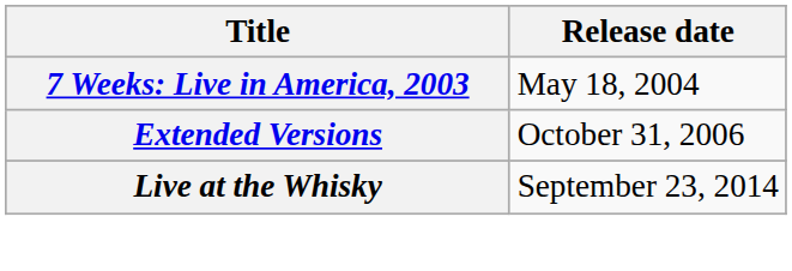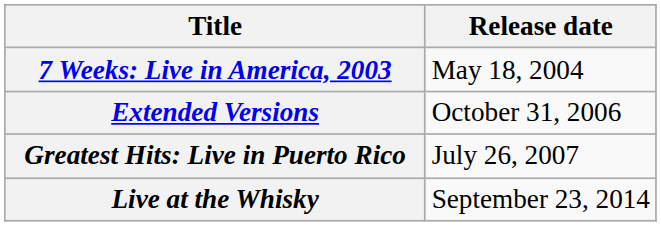+ row: Greatest Hits: Live in Puerto Rico | July 26, 2007
